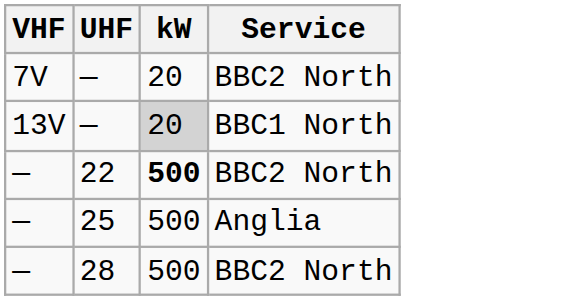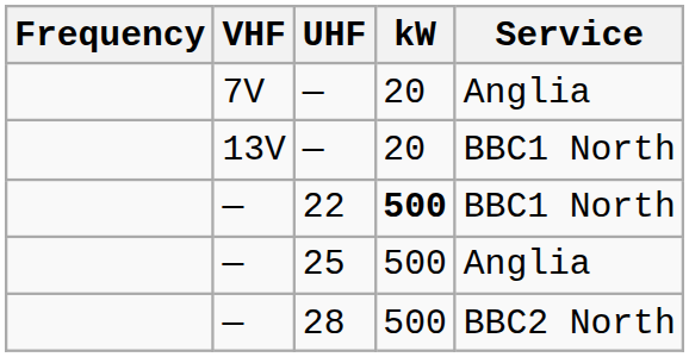+ column: Frequency
7V / — | Service: BBC2 North -> Anglia
13V / — | kW: lightgrey background -> no background
22 | Service: BBC2 North -> BBC1 North
